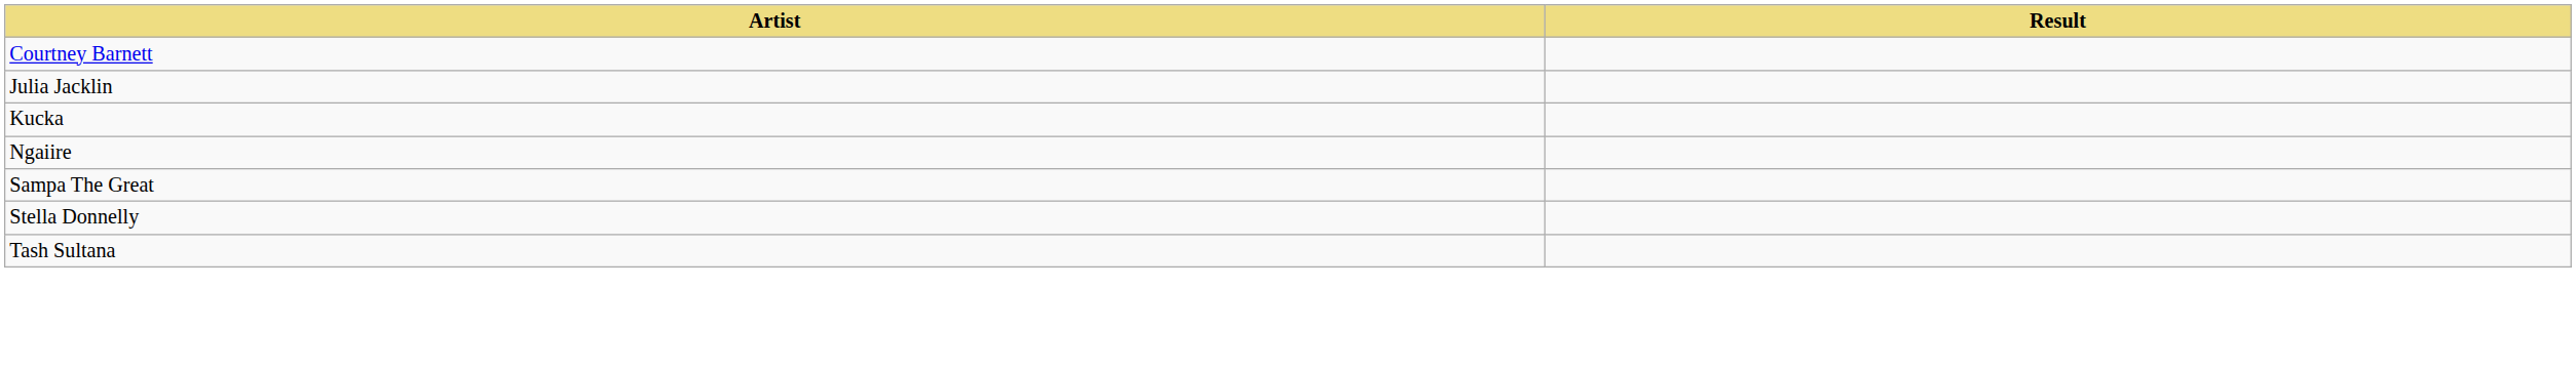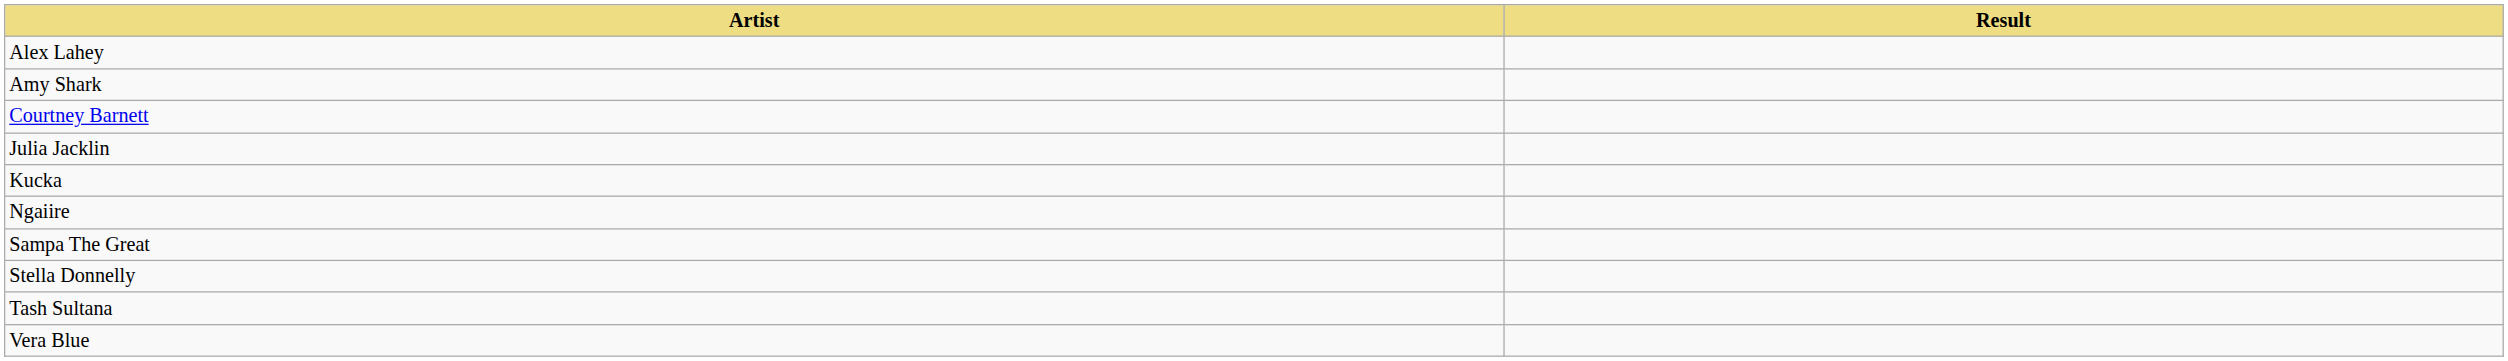+ row: Alex Lahey
+ row: Amy Shark
+ row: Vera Blue
